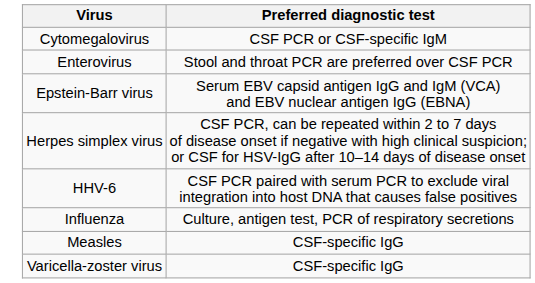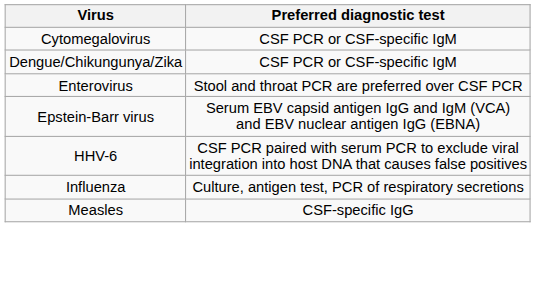+ row: Dengue/Chikungunya/Zika | CSF PCR or CSF-specific IgM
- row: Herpes simplex virus | CSF PCR, can be repeated within 2 to 7 days of disease onset if negative with high clinical suspicion; or CSF for HSV-IgG after 10–14 days of disease onset
- row: Varicella-zoster virus | CSF-specific IgG
